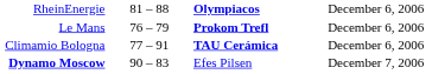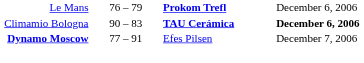- row: RheinEnergie | 81 – 88 | Olympiacos | December 6, 2006
Climamio Bologna | column 2: 77 – 91 -> 90 – 83
Climamio Bologna | column 4: normal -> bold
Dynamo Moscow | column 2: 90 – 83 -> 77 – 91
